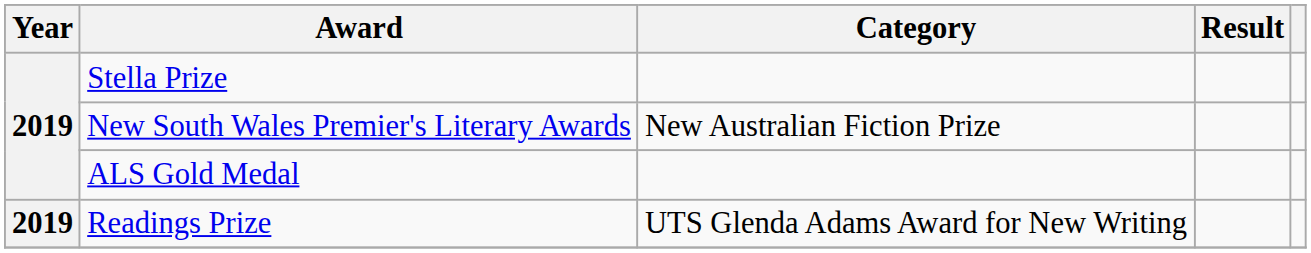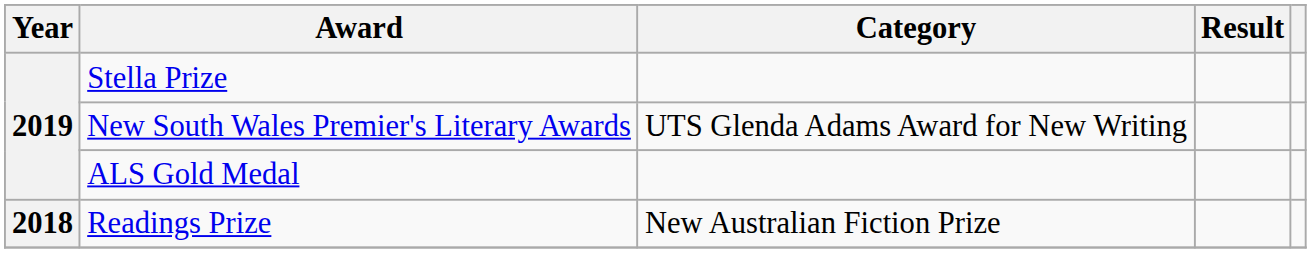New South Wales Premier's Literary Awards | Category: New Australian Fiction Prize -> UTS Glenda Adams Award for New Writing
Readings Prize | Year: 2019 -> 2018
Readings Prize | Category: UTS Glenda Adams Award for New Writing -> New Australian Fiction Prize
